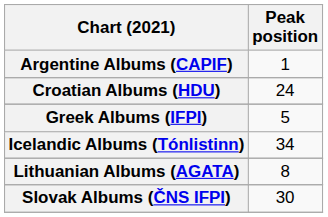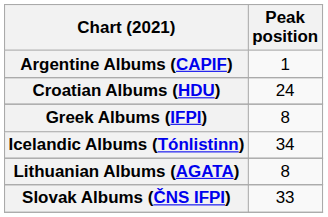Greek Albums (IFPI) | Peak position: 5 -> 8
Slovak Albums (ČNS IFPI) | Peak position: 30 -> 33
